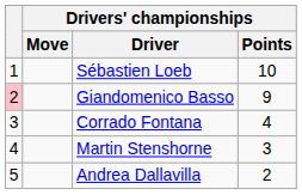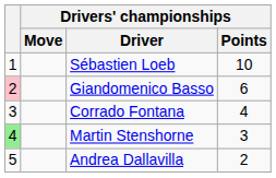Giandomenico Basso | Drivers' championships / Points: 9 -> 6
Martin Stenshorne | column 1: no background -> lightgreen background
